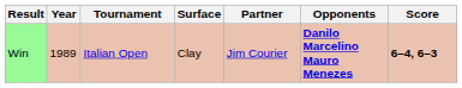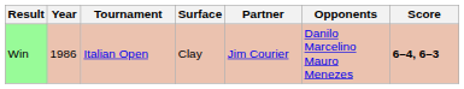Win | Year: 1989 -> 1986
Win | Opponents: bold -> normal
